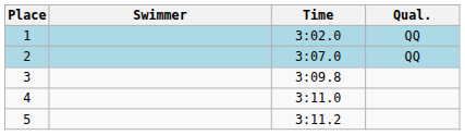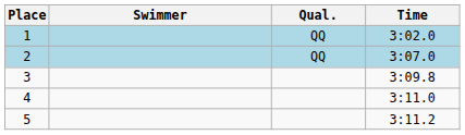columns swapped: Time <-> Qual.
